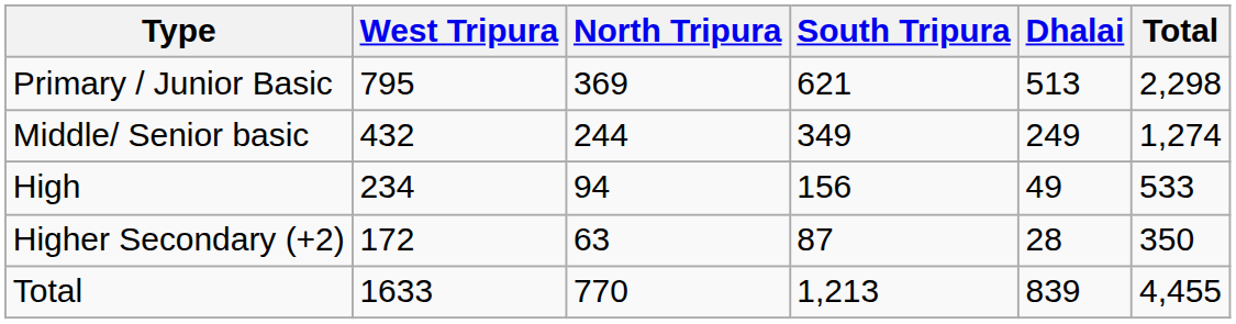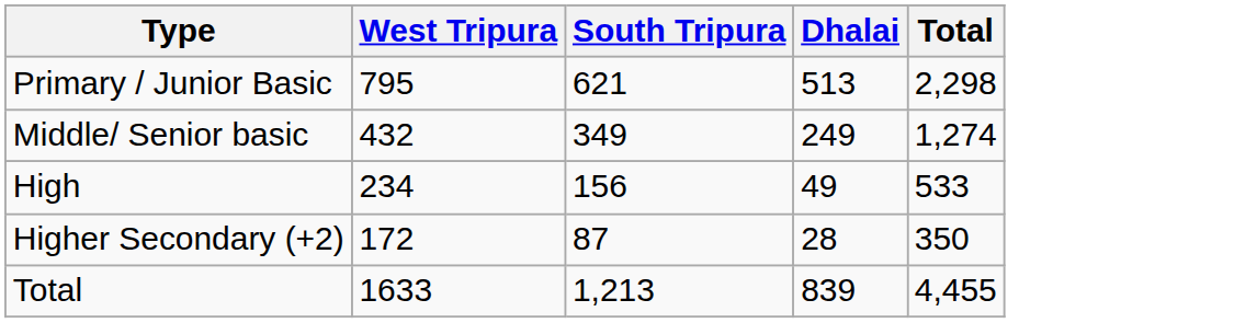- column: North Tripura | 369 | 244 | 94 | 63 | 770
